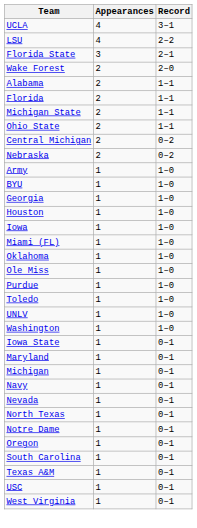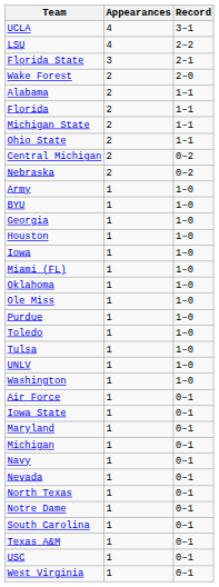+ row: Tulsa | 1 | 1–0
+ row: Air Force | 1 | 0–1
- row: Oregon | 1 | 0–1
